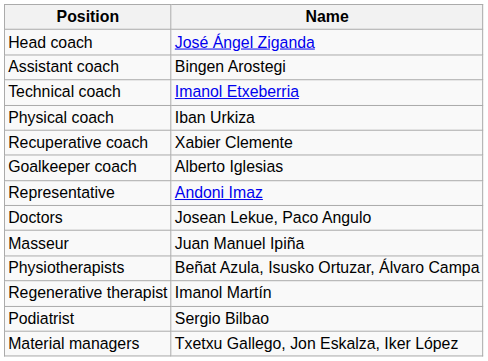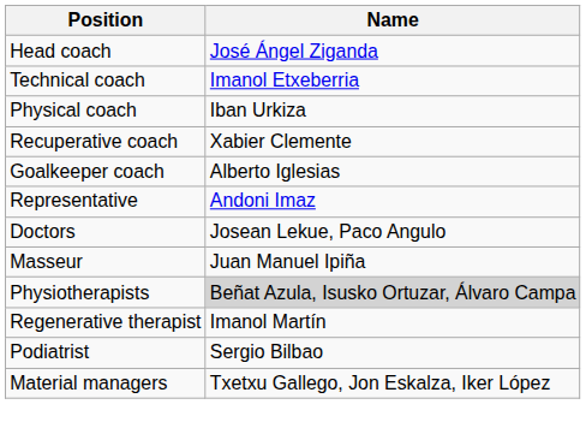- row: Assistant coach | Bingen Arostegi
Physiotherapists | Name: no background -> lightgrey background
